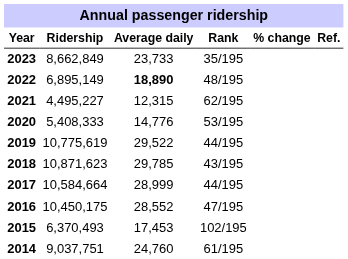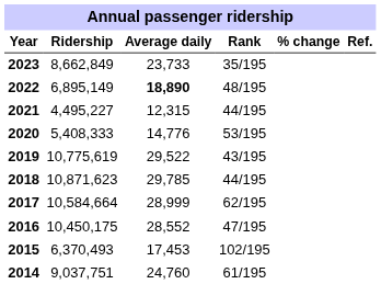2021 | Rank: 62/195 -> 44/195
2019 | Rank: 44/195 -> 43/195
2018 | Rank: 43/195 -> 44/195
2017 | Rank: 44/195 -> 62/195
